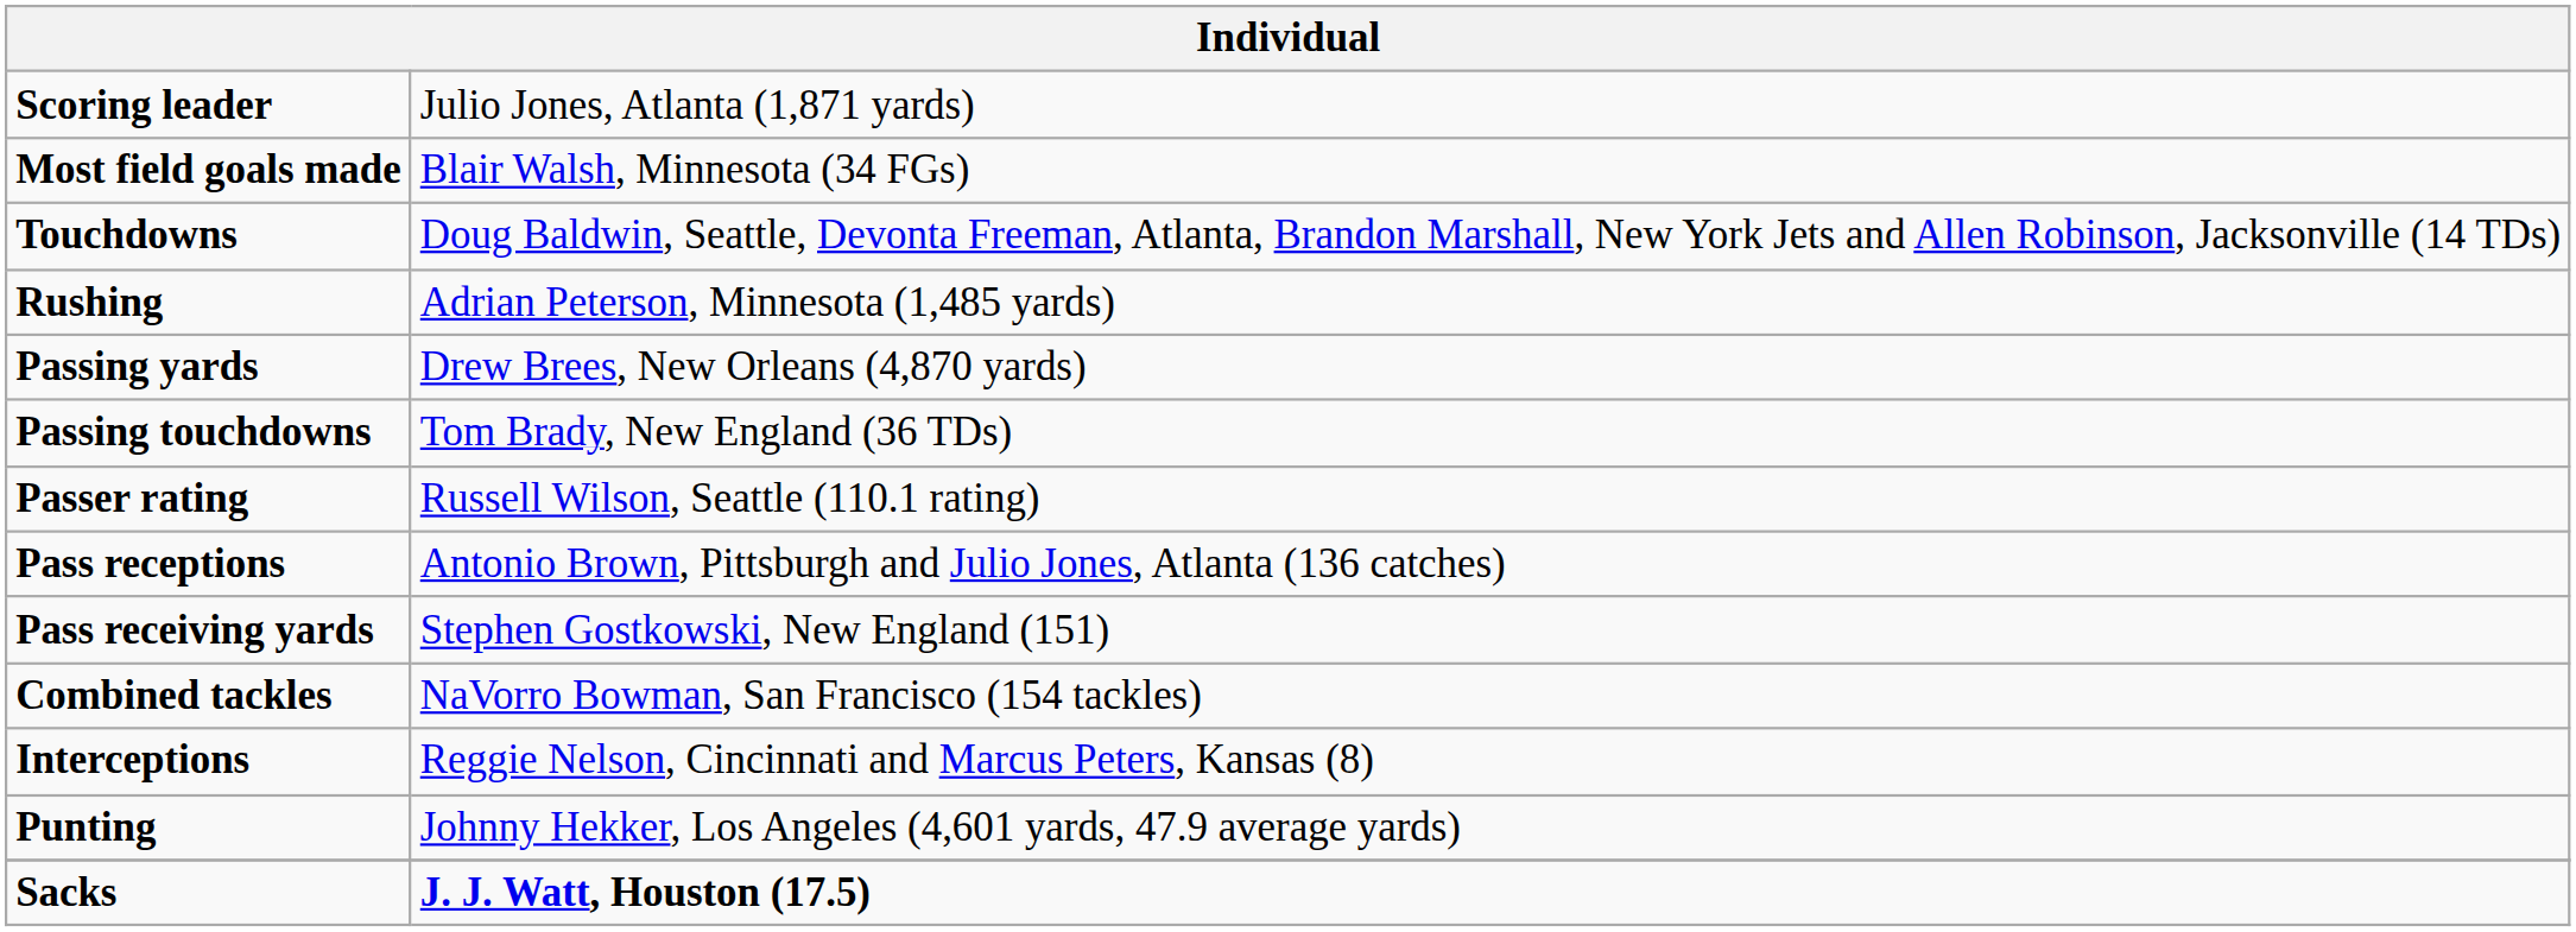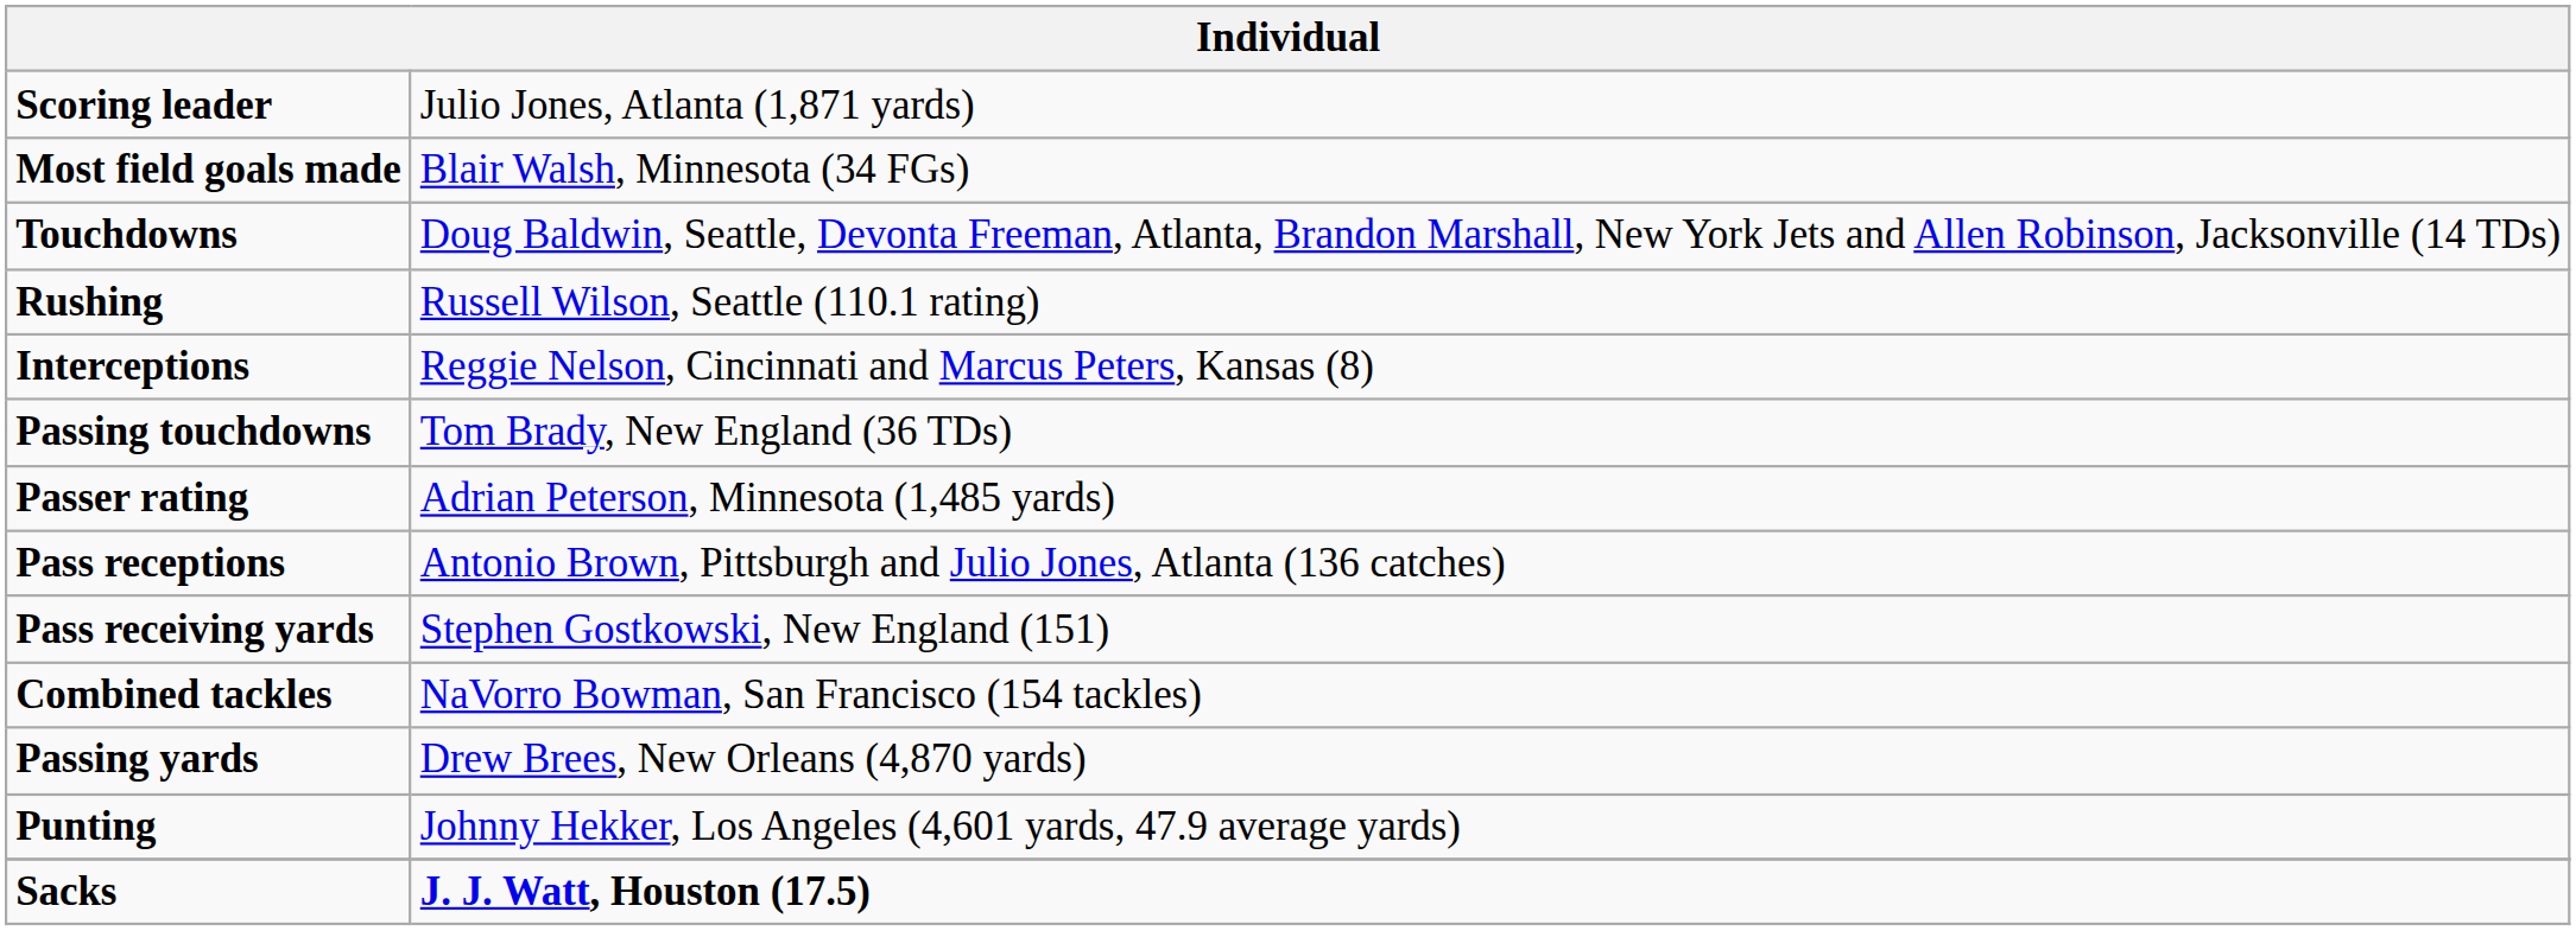Rushing | column 2: Adrian Peterson, Minnesota (1,485 yards) -> Russell Wilson, Seattle (110.1 rating)
rows swapped: Passing yards <-> Interceptions
Passer rating | column 2: Russell Wilson, Seattle (110.1 rating) -> Adrian Peterson, Minnesota (1,485 yards)
